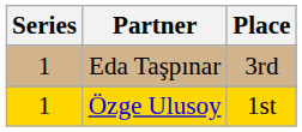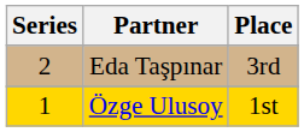Eda Taşpınar | Series: 1 -> 2
